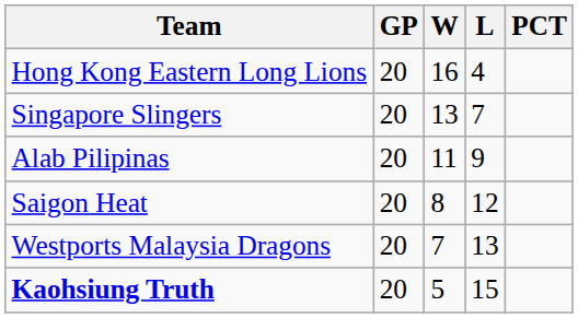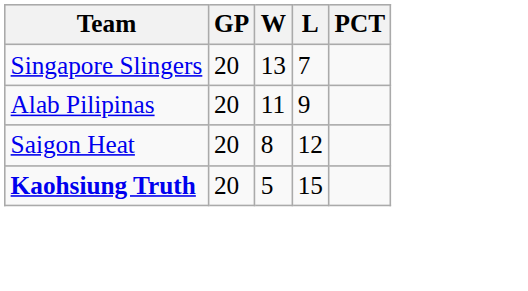- row: Hong Kong Eastern Long Lions | 20 | 16 | 4
- row: Westports Malaysia Dragons | 20 | 7 | 13
